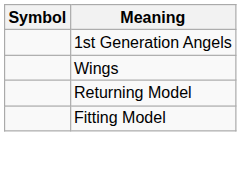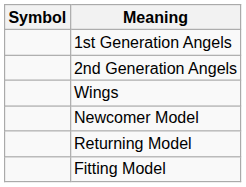+ row: 2nd Generation Angels
+ row: Newcomer Model
